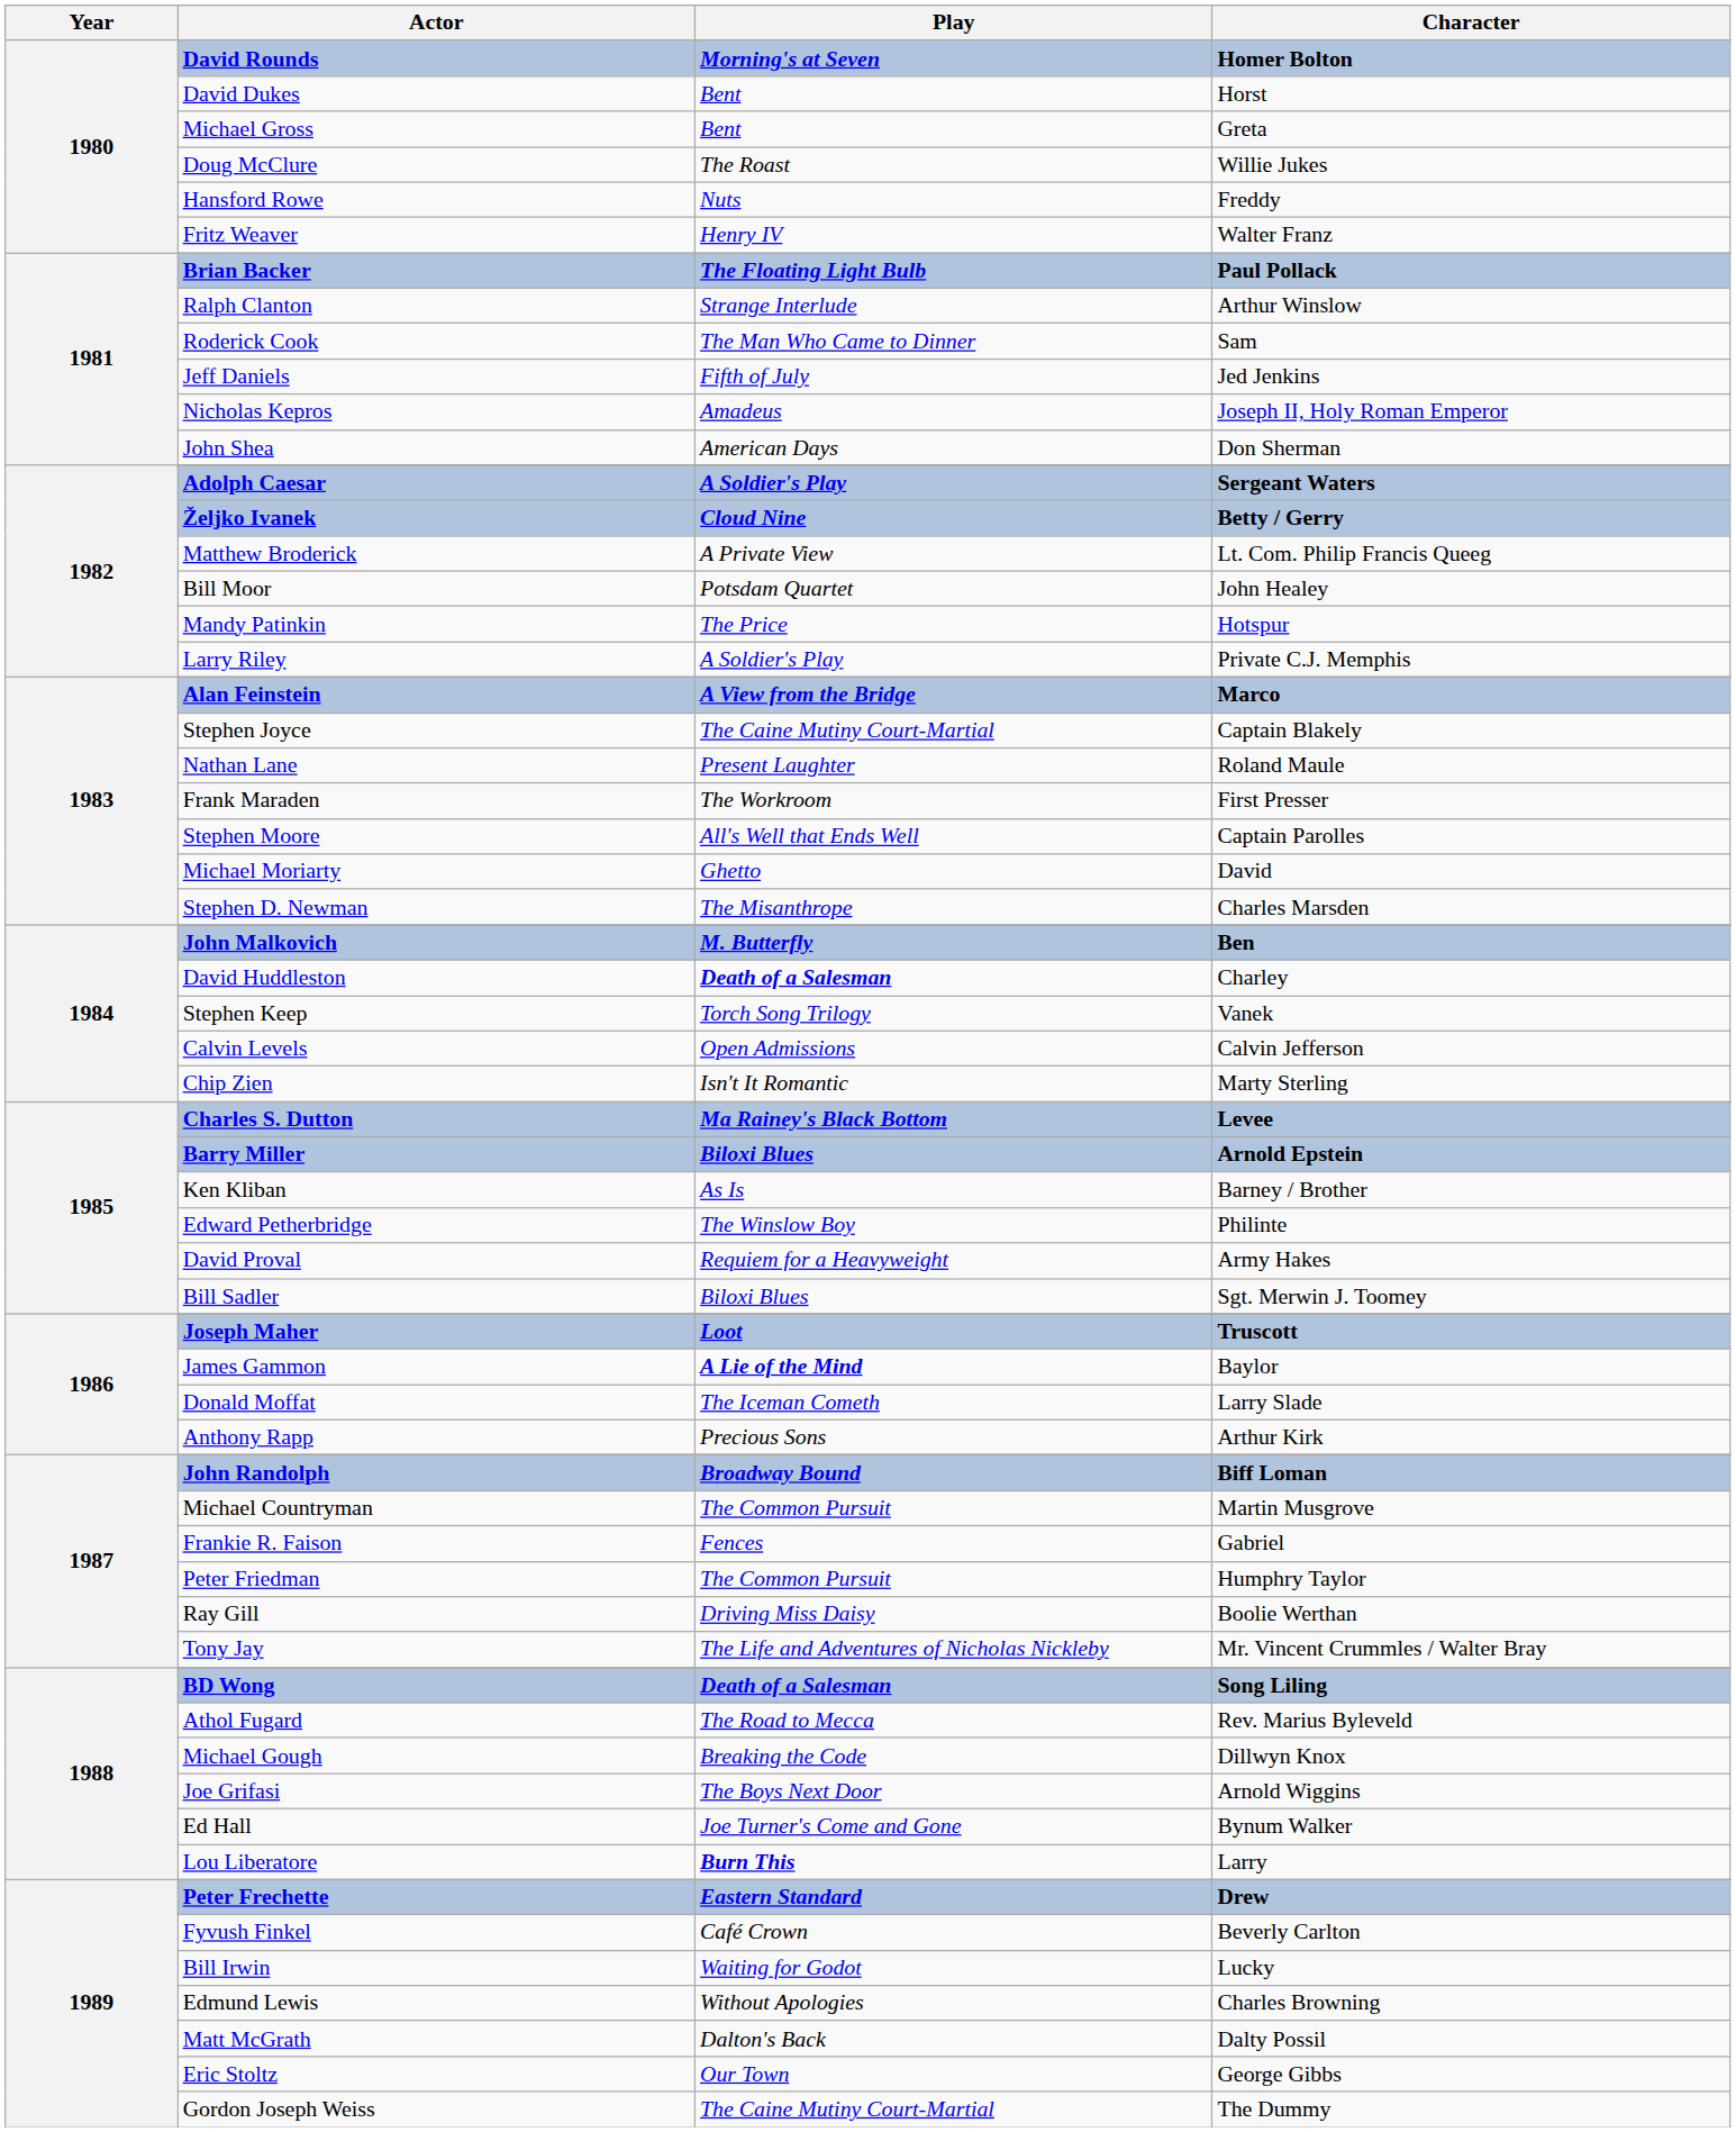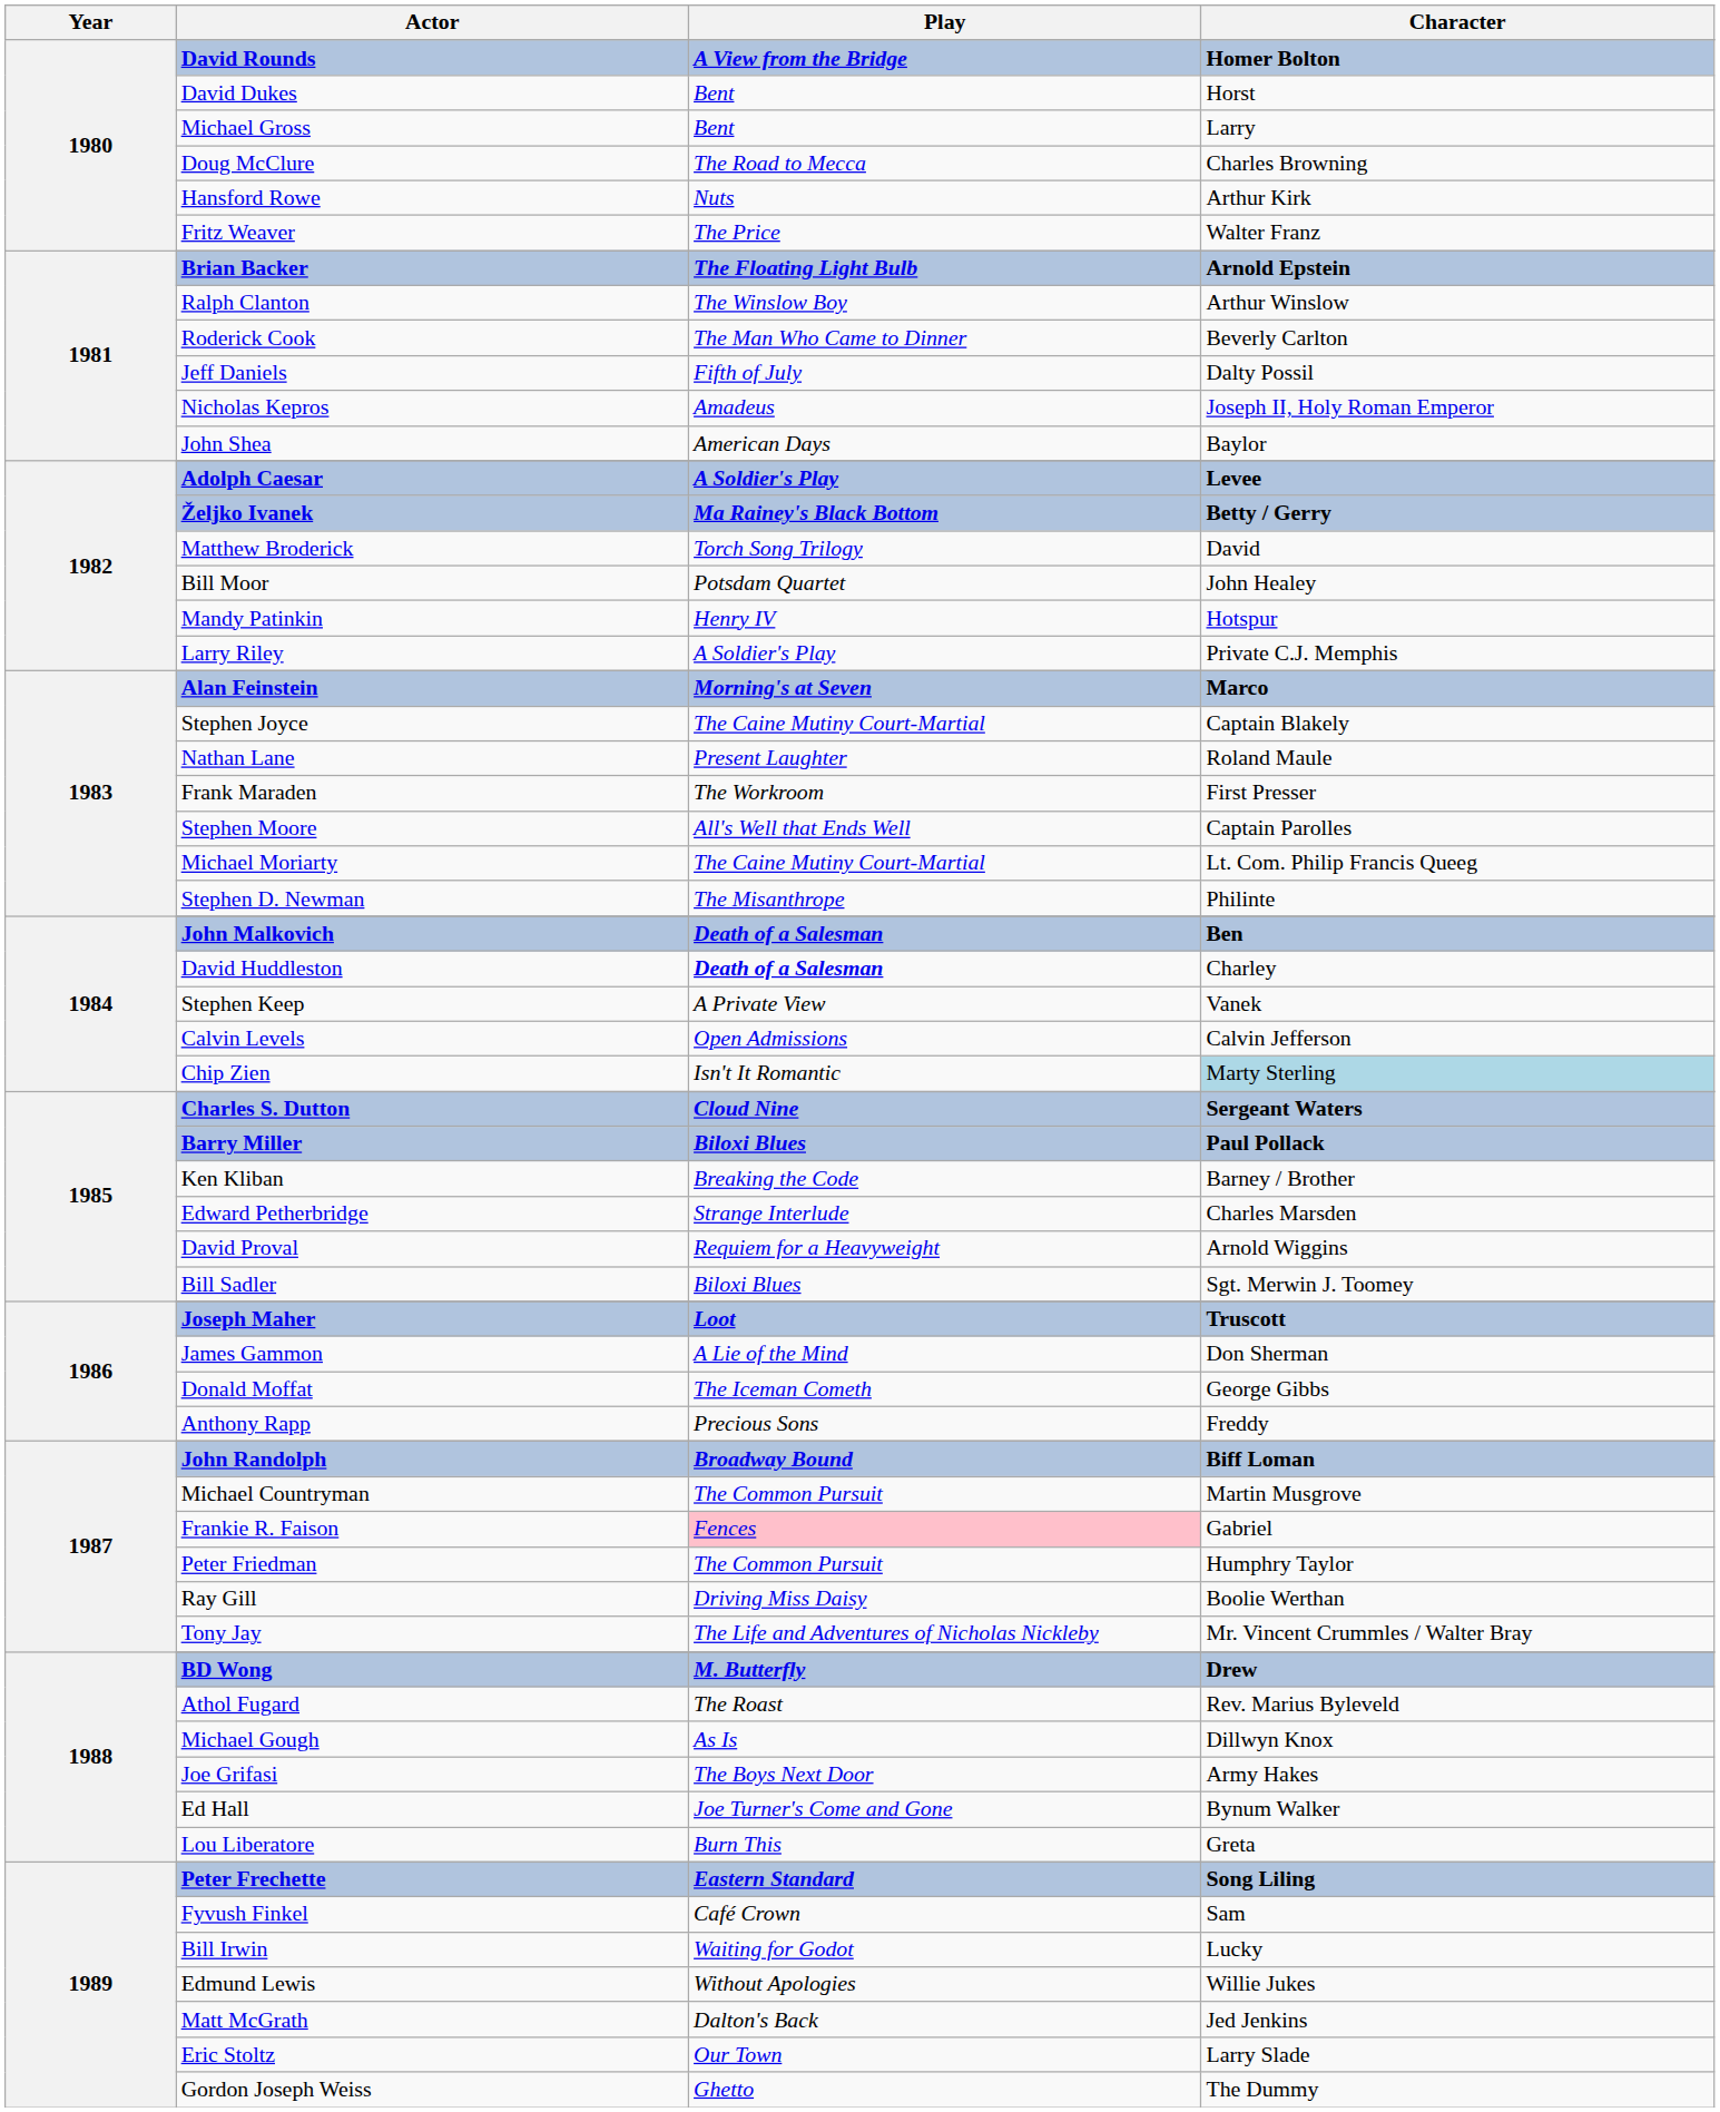David Rounds | Play: Morning's at Seven -> A View from the Bridge
Michael Gross | Character: Greta -> Larry
Doug McClure | Play: The Roast -> The Road to Mecca
Doug McClure | Character: Willie Jukes -> Charles Browning
Hansford Rowe | Character: Freddy -> Arthur Kirk
Fritz Weaver | Play: Henry IV -> The Price
Brian Backer | Character: Paul Pollack -> Arnold Epstein
Ralph Clanton | Play: Strange Interlude -> The Winslow Boy
Roderick Cook | Character: Sam -> Beverly Carlton
Jeff Daniels | Character: Jed Jenkins -> Dalty Possil
John Shea | Character: Don Sherman -> Baylor
Adolph Caesar | Character: Sergeant Waters -> Levee
Željko Ivanek | Play: Cloud Nine -> Ma Rainey's Black Bottom
Matthew Broderick | Play: A Private View -> Torch Song Trilogy
Matthew Broderick | Character: Lt. Com. Philip Francis Queeg -> David
Mandy Patinkin | Play: The Price -> Henry IV
Alan Feinstein | Play: A View from the Bridge -> Morning's at Seven
Michael Moriarty | Play: Ghetto -> The Caine Mutiny Court-Martial
Michael Moriarty | Character: David -> Lt. Com. Philip Francis Queeg
Stephen D. Newman | Character: Charles Marsden -> Philinte
John Malkovich | Play: M. Butterfly -> Death of a Salesman
Stephen Keep | Play: Torch Song Trilogy -> A Private View
Chip Zien | Character: no background -> lightblue background
Charles S. Dutton | Play: Ma Rainey's Black Bottom -> Cloud Nine
Charles S. Dutton | Character: Levee -> Sergeant Waters
Barry Miller | Character: Arnold Epstein -> Paul Pollack
Ken Kliban | Play: As Is -> Breaking the Code
Edward Petherbridge | Play: The Winslow Boy -> Strange Interlude
Edward Petherbridge | Character: Philinte -> Charles Marsden
David Proval | Character: Army Hakes -> Arnold Wiggins
James Gammon | Play: bold -> normal
James Gammon | Character: Baylor -> Don Sherman
Donald Moffat | Character: Larry Slade -> George Gibbs
Anthony Rapp | Character: Arthur Kirk -> Freddy
Frankie R. Faison | Play: no background -> pink background
BD Wong | Play: Death of a Salesman -> M. Butterfly
BD Wong | Character: Song Liling -> Drew
Athol Fugard | Play: The Road to Mecca -> The Roast
Michael Gough | Play: Breaking the Code -> As Is
Joe Grifasi | Character: Arnold Wiggins -> Army Hakes
Lou Liberatore | Play: bold -> normal
Lou Liberatore | Character: Larry -> Greta
Peter Frechette | Character: Drew -> Song Liling
Fyvush Finkel | Character: Beverly Carlton -> Sam
Edmund Lewis | Character: Charles Browning -> Willie Jukes
Matt McGrath | Character: Dalty Possil -> Jed Jenkins
Eric Stoltz | Character: George Gibbs -> Larry Slade
Gordon Joseph Weiss | Play: The Caine Mutiny Court-Martial -> Ghetto
